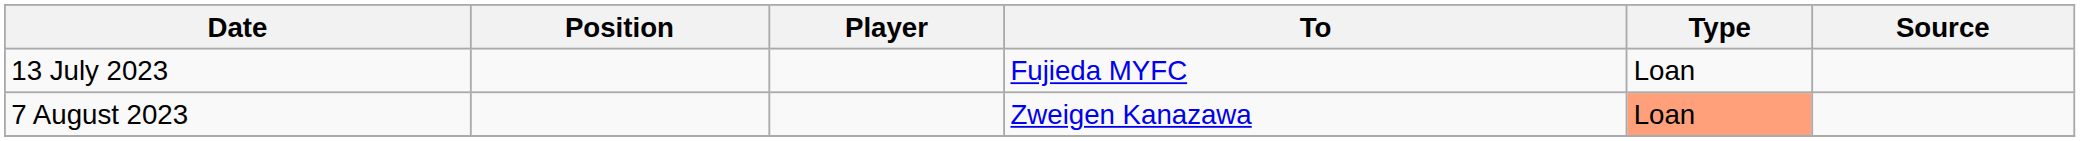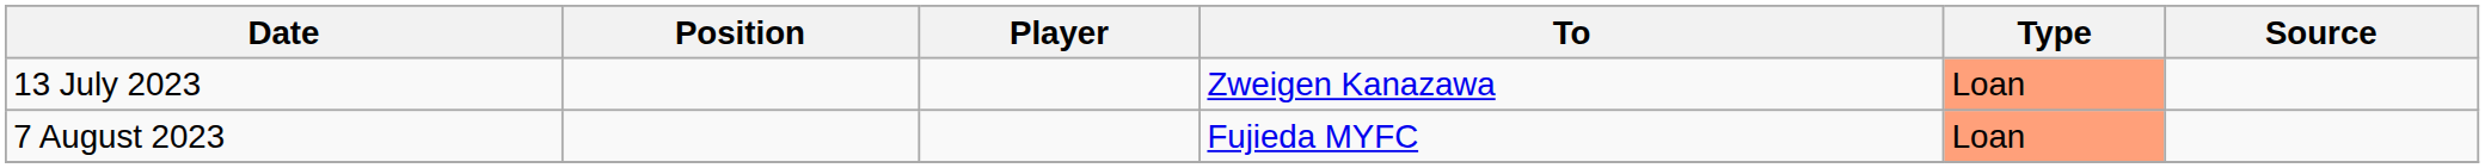13 July 2023 | To: Fujieda MYFC -> Zweigen Kanazawa
13 July 2023 | Type: no background -> lightsalmon background
7 August 2023 | To: Zweigen Kanazawa -> Fujieda MYFC
